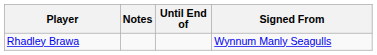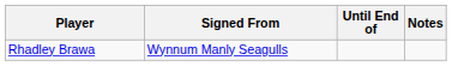columns swapped: Signed From <-> Notes
